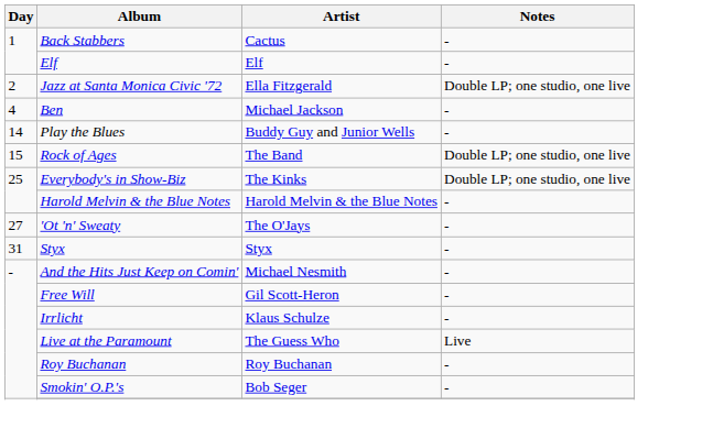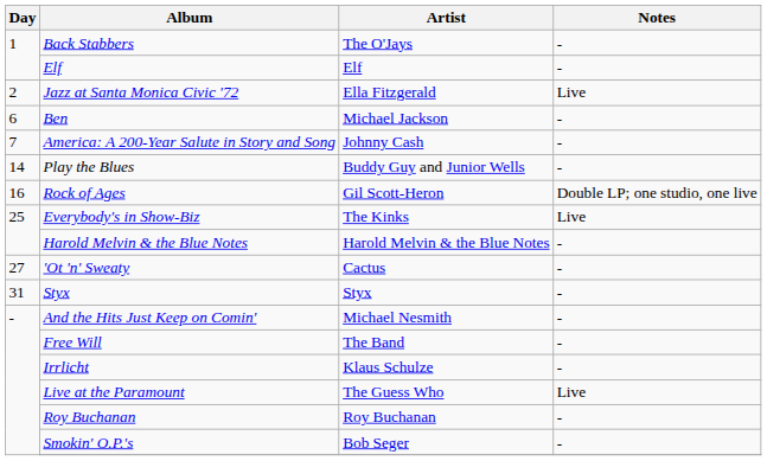Back Stabbers | Artist: Cactus -> The O'Jays
Jazz at Santa Monica Civic '72 | Notes: Double LP; one studio, one live -> Live
Ben | Day: 4 -> 6
+ row: 7 | America: A 200-Year Salute in Story and Song | Johnny Cash | -
Rock of Ages | Day: 15 -> 16
Rock of Ages | Artist: The Band -> Gil Scott-Heron
Everybody's in Show-Biz | Notes: Double LP; one studio, one live -> Live
'Ot 'n' Sweaty | Artist: The O'Jays -> Cactus
Free Will | Artist: Gil Scott-Heron -> The Band
